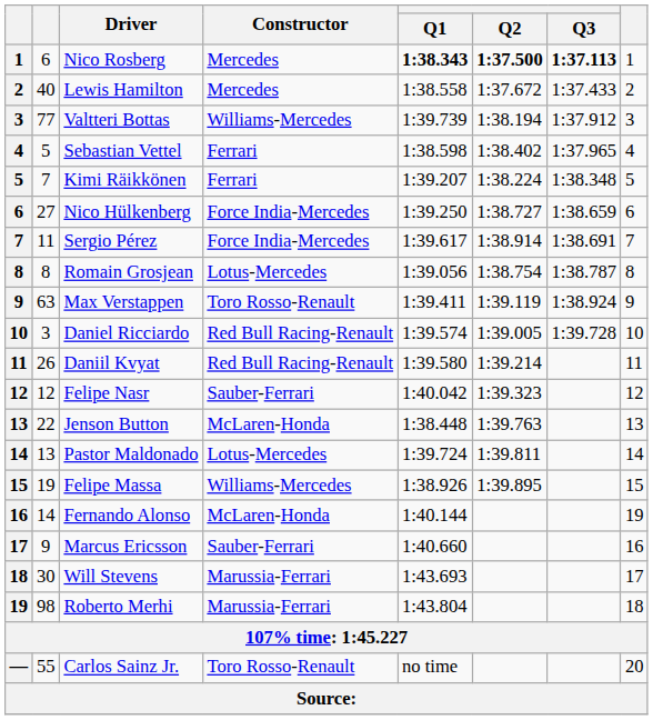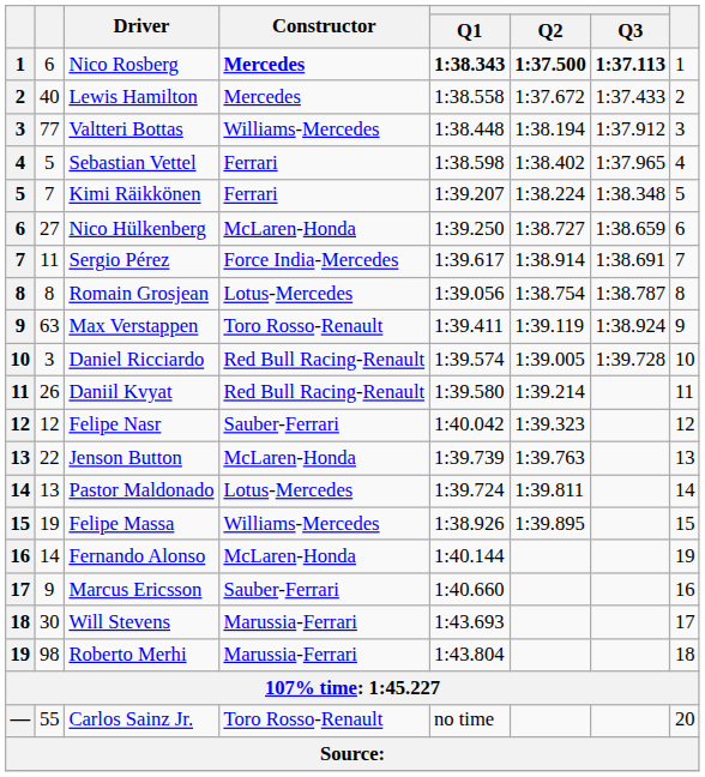Nico Rosberg | Constructor: normal -> bold
Valtteri Bottas | Q1: 1:39.739 -> 1:38.448
Nico Hülkenberg | Constructor: Force India-Mercedes -> McLaren-Honda
Jenson Button | Q1: 1:38.448 -> 1:39.739
